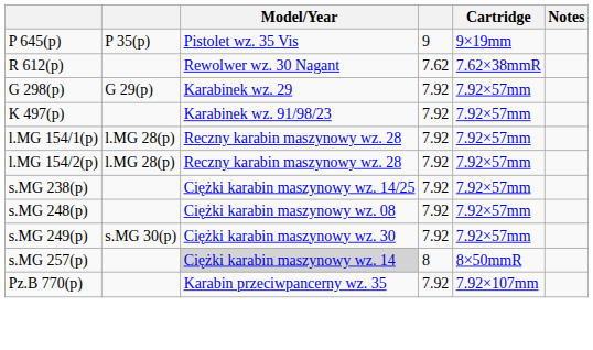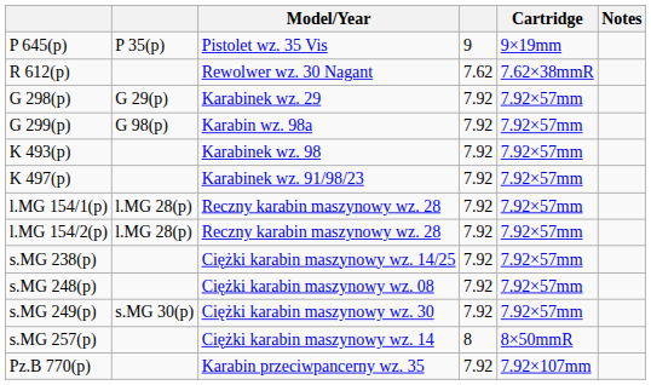+ row: G 299(p) | G 98(p) | Karabin wz. 98a | 7.92 | 7.92×57mm
+ row: K 493(p) | Karabinek wz. 98 | 7.92 | 7.92×57mm
s.MG 257(p) | Model/Year: lightgrey background -> no background
